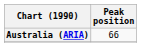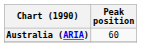Australia (ARIA) | Peak position: 66 -> 60
